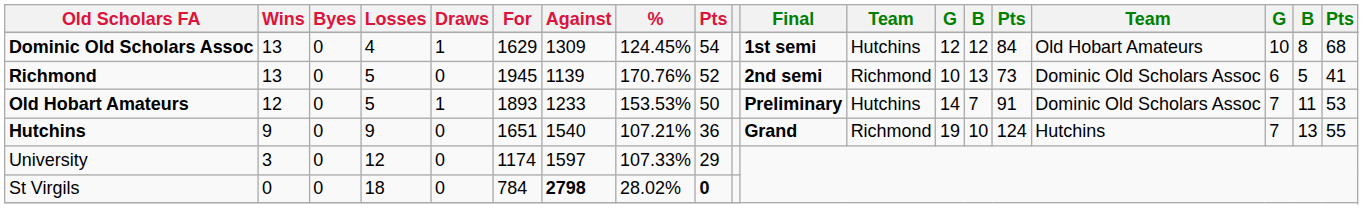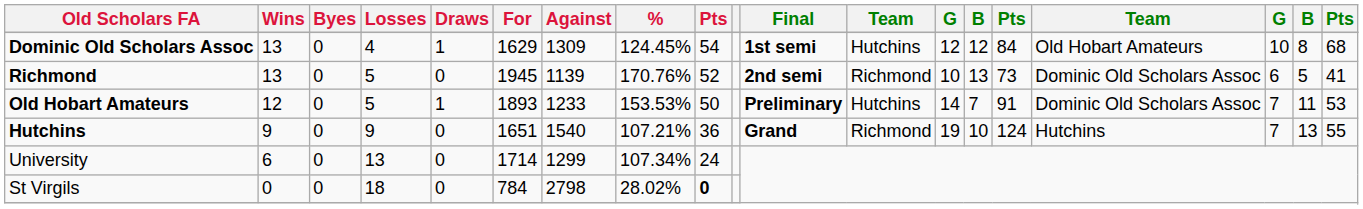University | Wins: 3 -> 6
University | Losses: 12 -> 13
University | For: 1174 -> 1714
University | Against: 1597 -> 1299
University | %: 107.33% -> 107.34%
University | column 9: 29 -> 24
St Virgils | Against: bold -> normal
